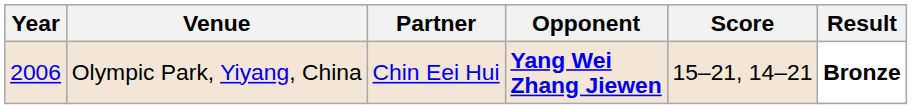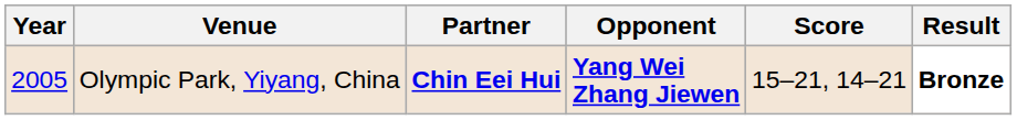Olympic Park, Yiyang, China | Year: 2006 -> 2005
Olympic Park, Yiyang, China | Partner: normal -> bold
